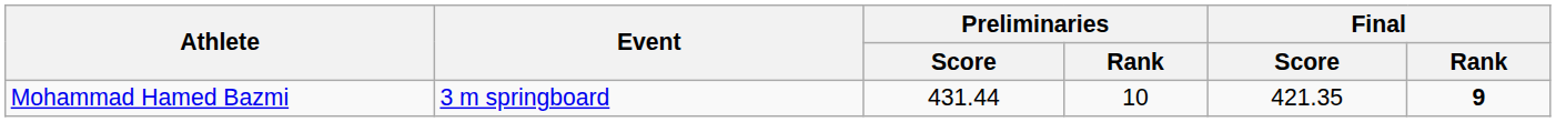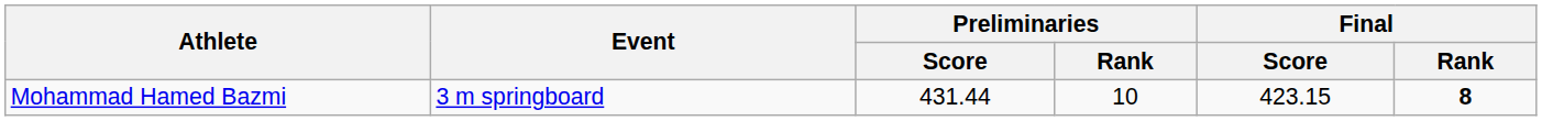Mohammad Hamed Bazmi | Final / Score: 421.35 -> 423.15
Mohammad Hamed Bazmi | Final / Rank: 9 -> 8
